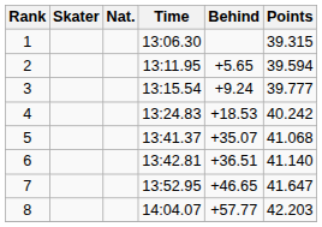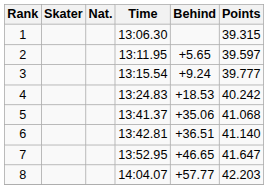2 | Points: 39.594 -> 39.597
5 | Behind: +35.07 -> +35.06
